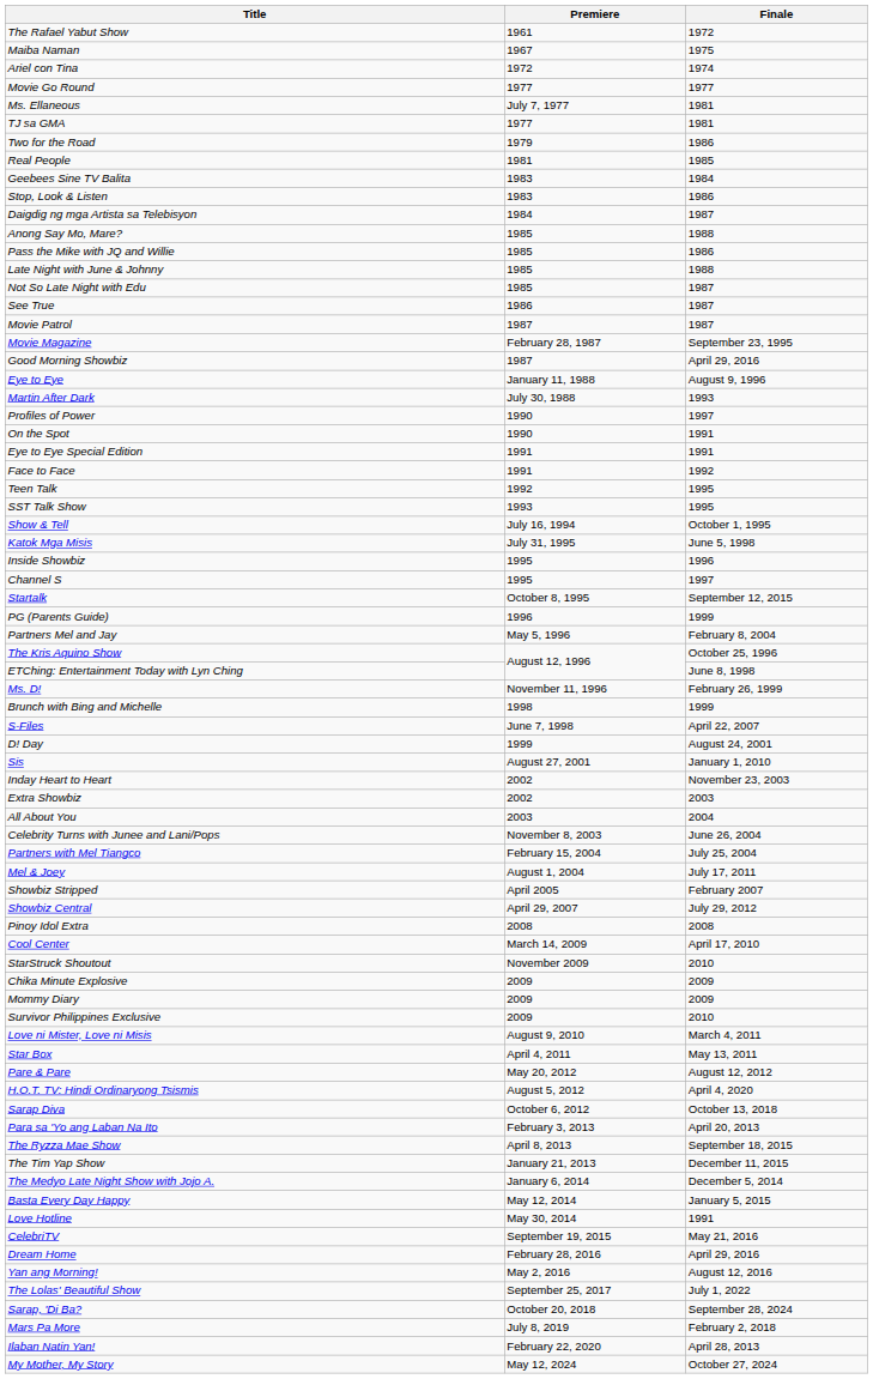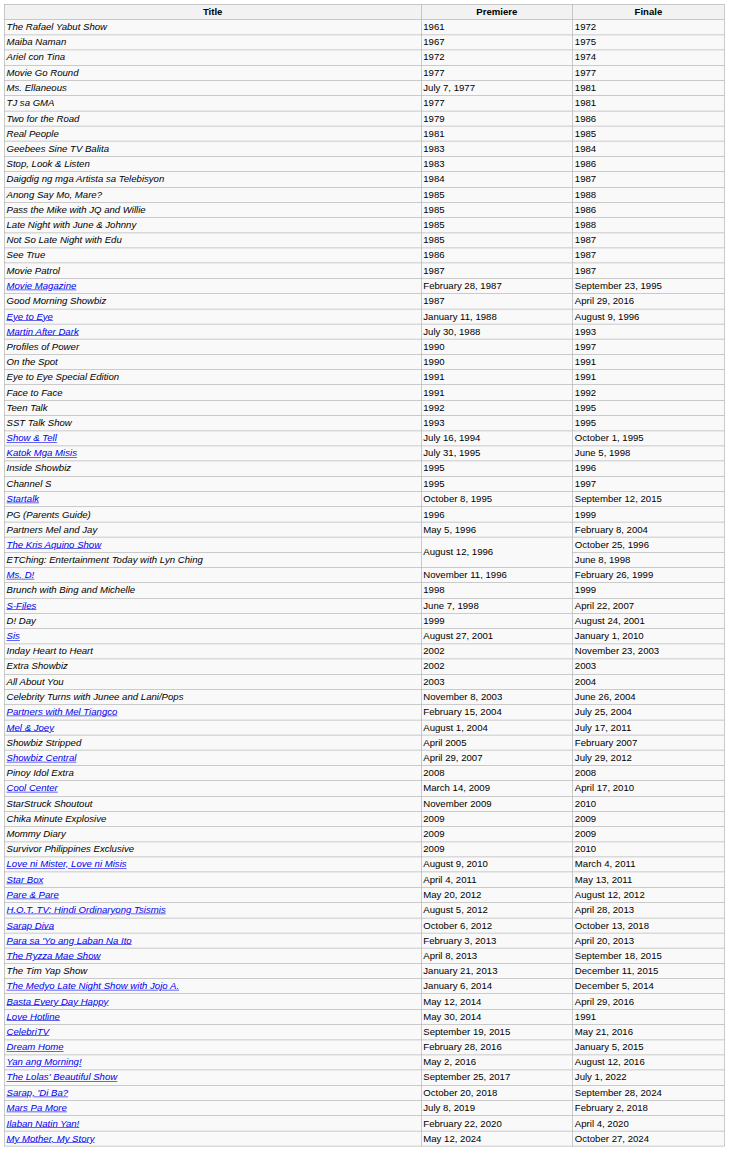H.O.T. TV: Hindi Ordinaryong Tsismis | Finale: April 4, 2020 -> April 28, 2013
Basta Every Day Happy | Finale: January 5, 2015 -> April 29, 2016
Dream Home | Finale: April 29, 2016 -> January 5, 2015
Ilaban Natin Yan! | Finale: April 28, 2013 -> April 4, 2020
